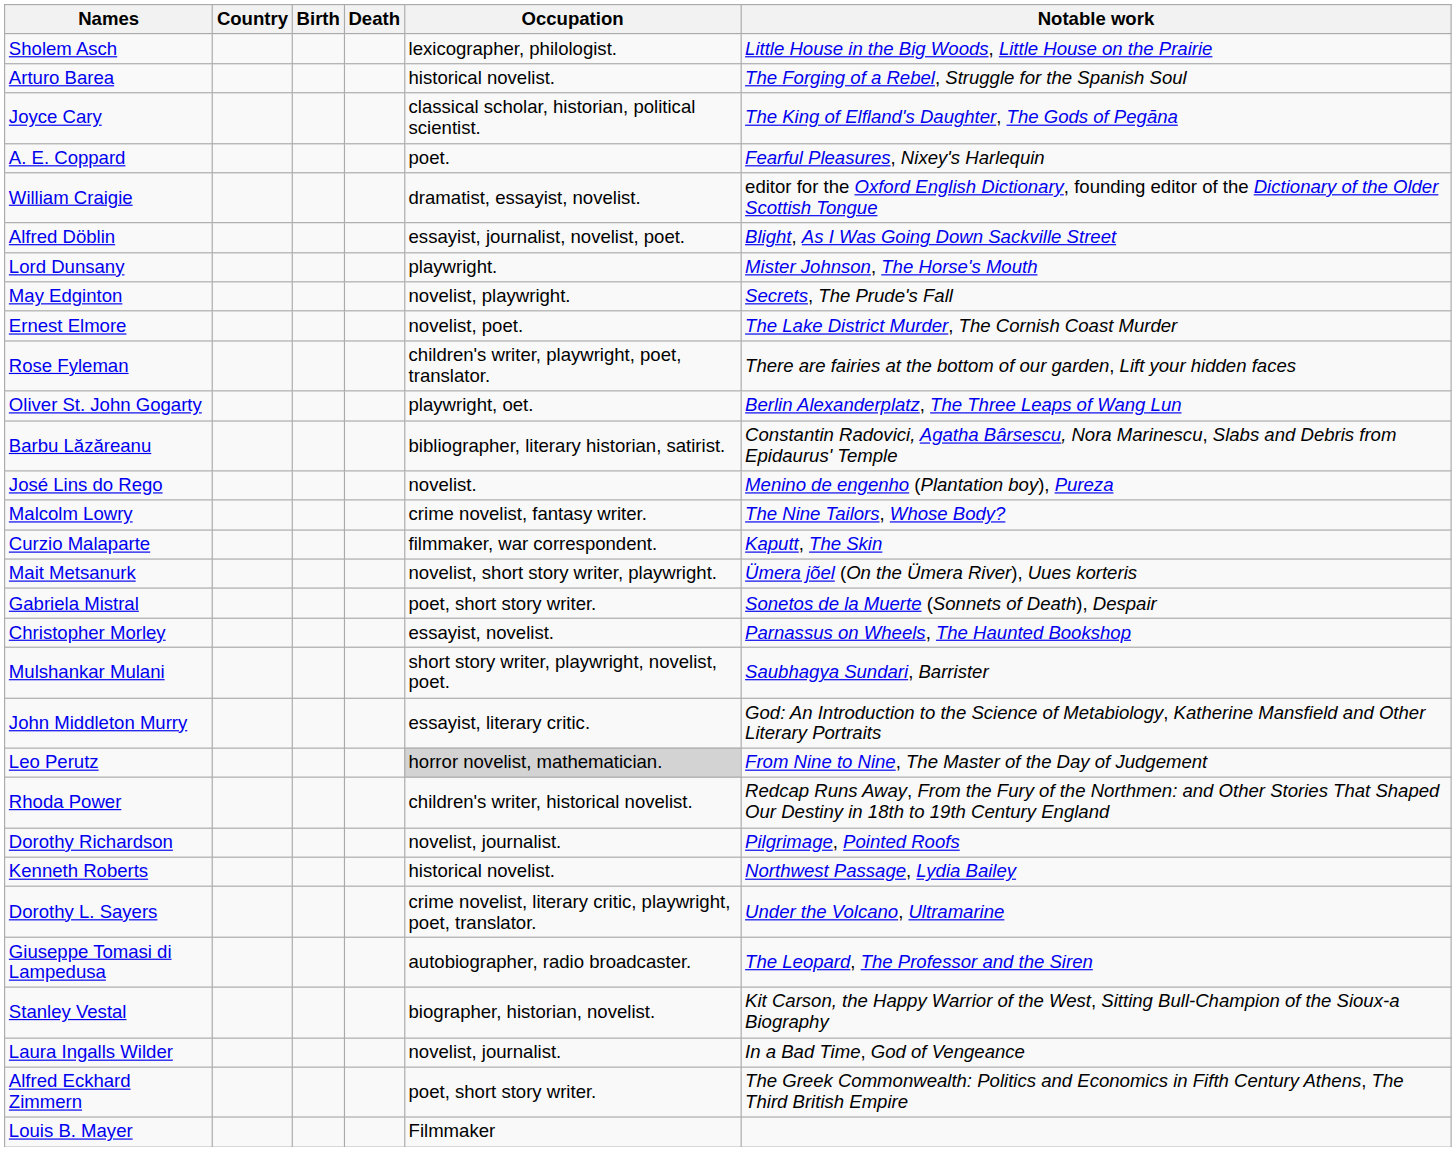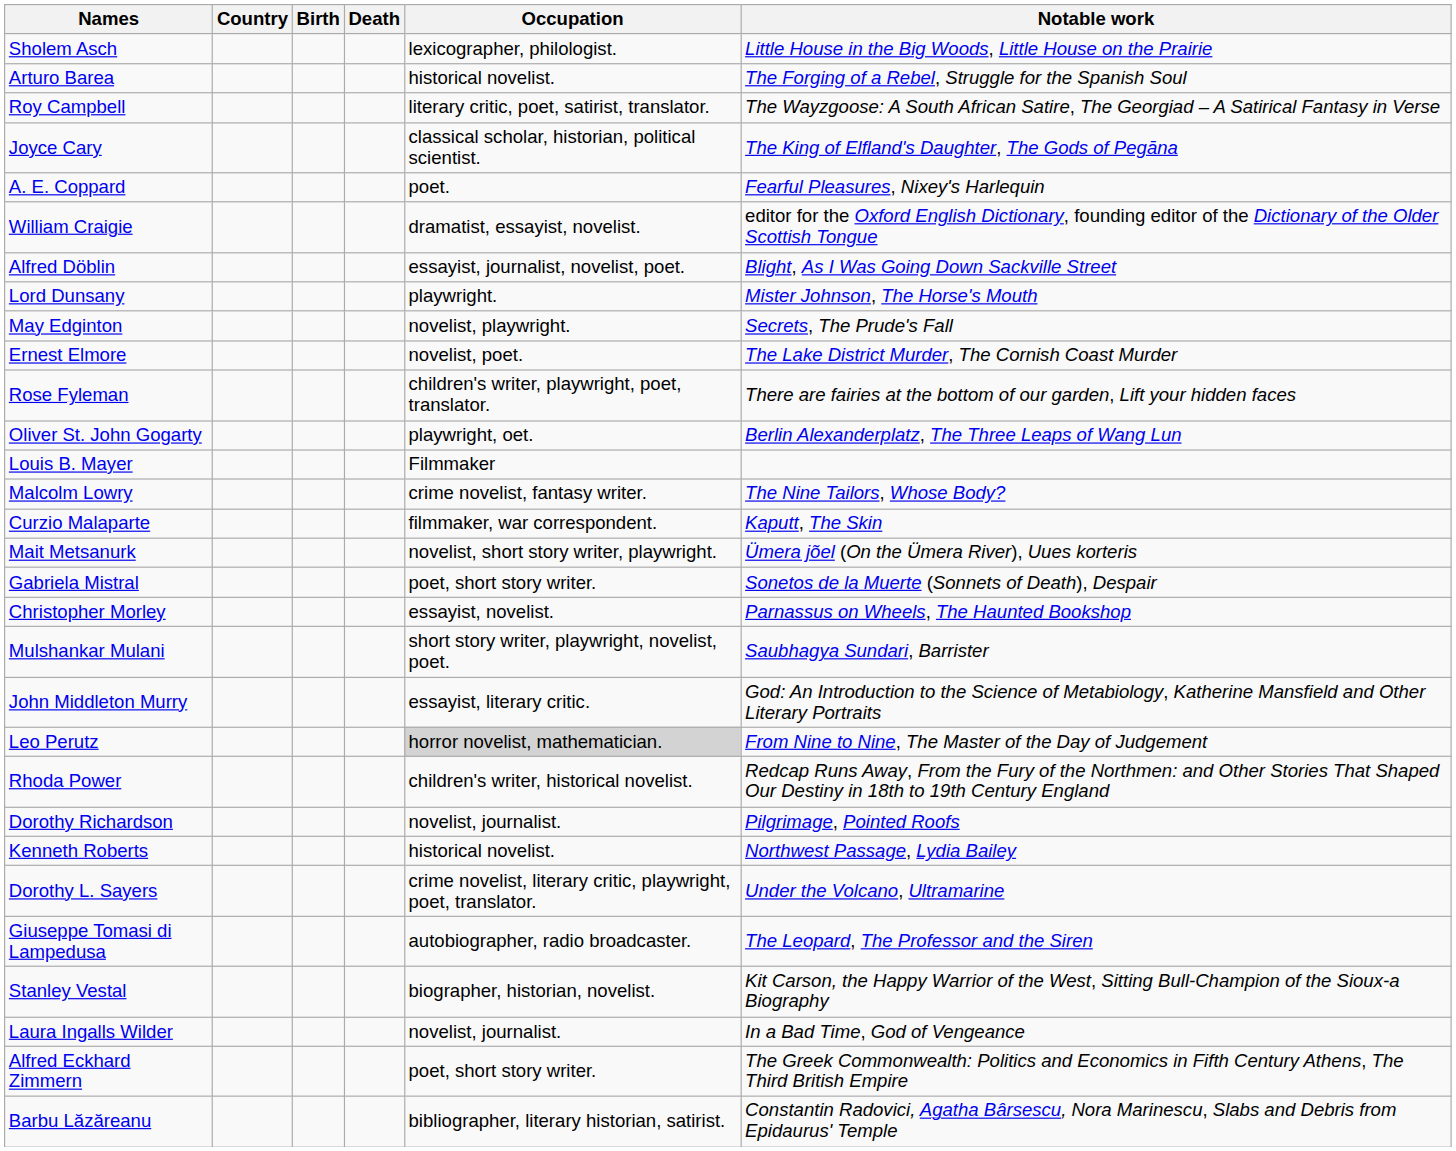+ row: Roy Campbell | literary critic, poet, satirist, translator. | The Wayzgoose: A South African Satire, The Georgiad – A Satirical Fantasy in Verse
rows swapped: Barbu Lăzăreanu <-> Louis B. Mayer
- row: José Lins do Rego | novelist. | Menino de engenho (Plantation boy), Pureza
